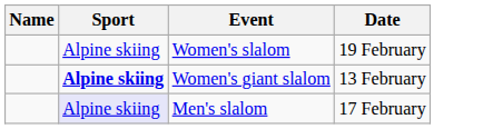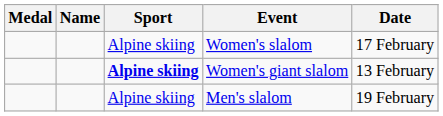+ column: Medal
Women's slalom | Date: 19 February -> 17 February
Men's slalom | Sport: lavender background -> no background
Men's slalom | Date: 17 February -> 19 February
